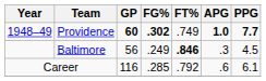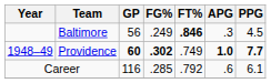rows swapped: Providence <-> Baltimore
